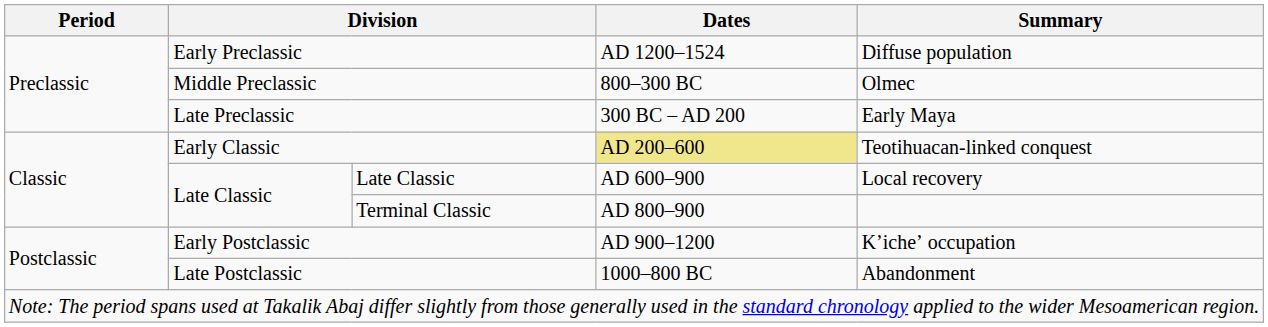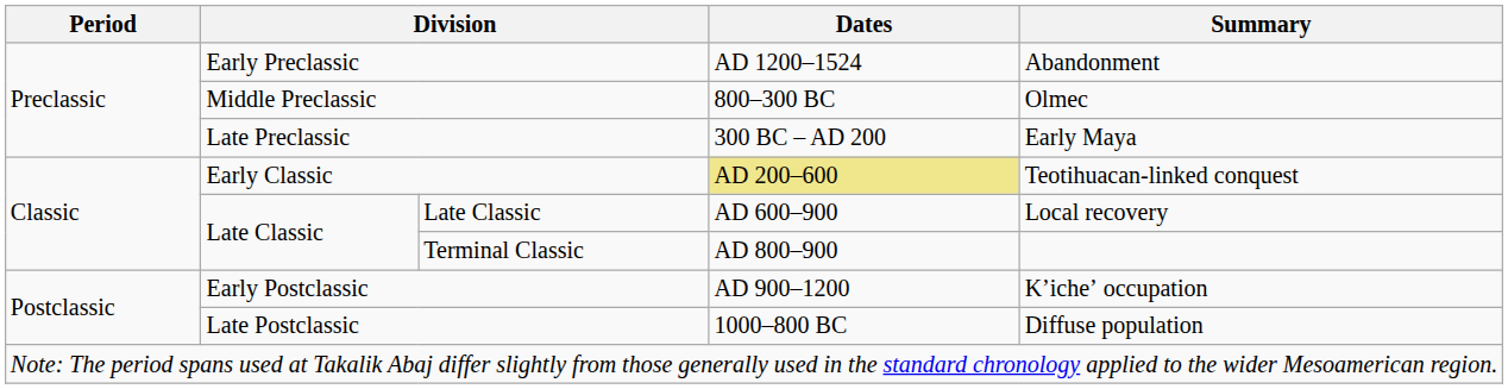Early Preclassic | Summary: Diffuse population -> Abandonment
Late Postclassic | Summary: Abandonment -> Diffuse population
